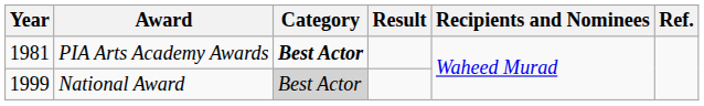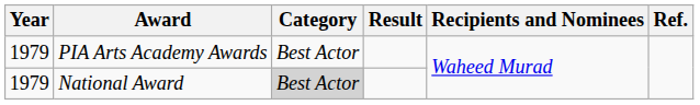PIA Arts Academy Awards | Year: 1981 -> 1979
PIA Arts Academy Awards | Category: bold -> normal
National Award | Year: 1999 -> 1979
